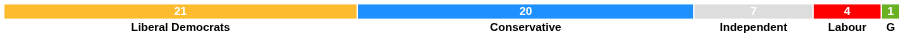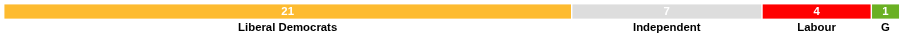- column: 20 | Conservative
